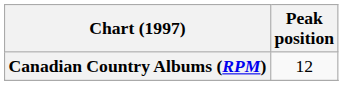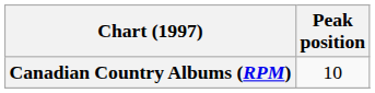Canadian Country Albums (RPM) | Peak position: 12 -> 10
